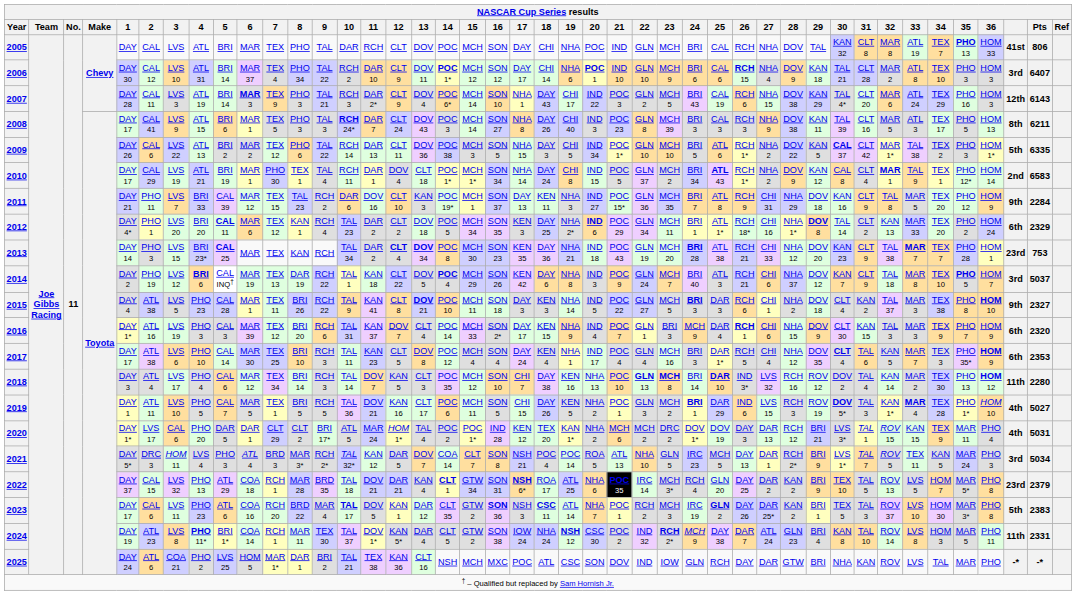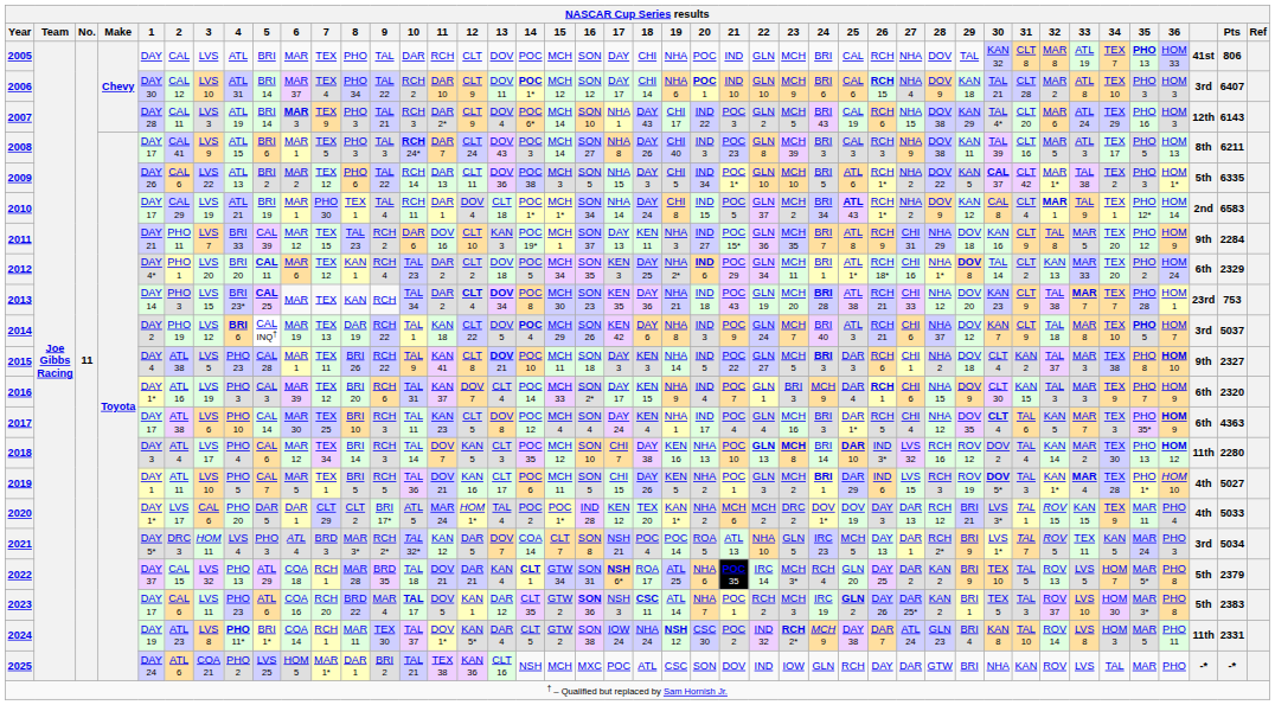2017 | Pts: 2353 -> 4363
2020 | Pts: 5031 -> 5033
2022 | column 41: 23rd -> 5th
